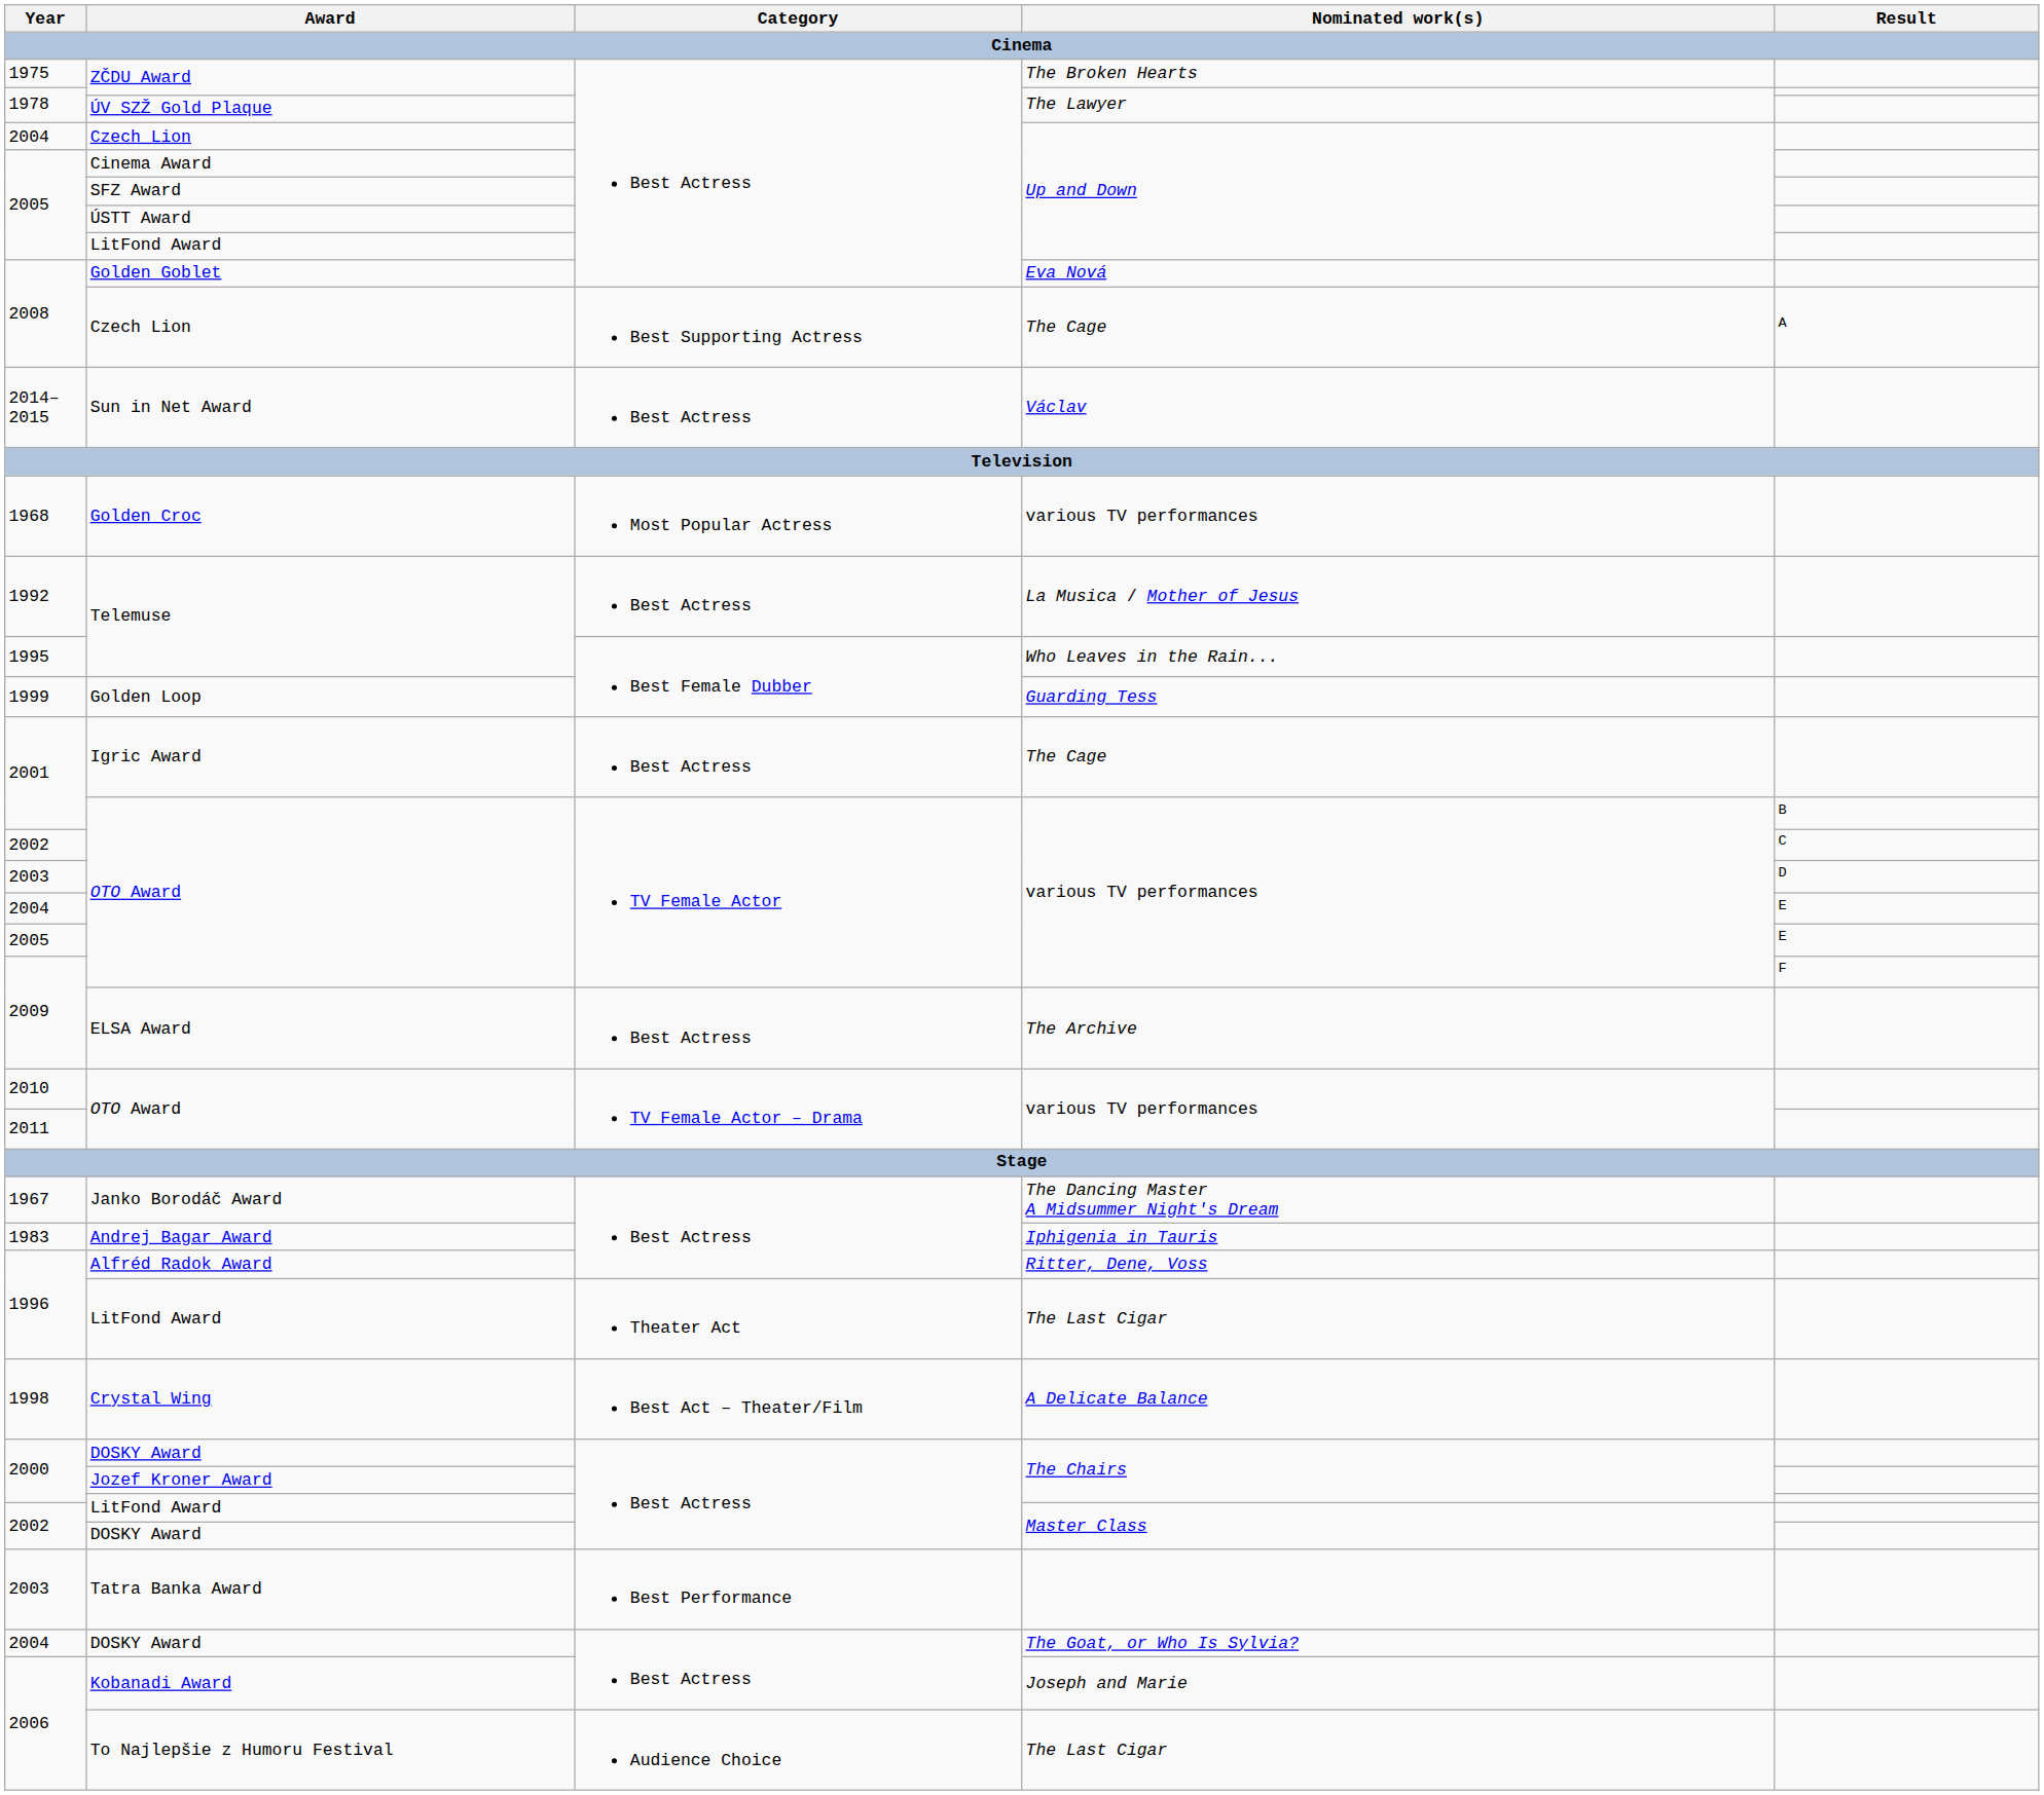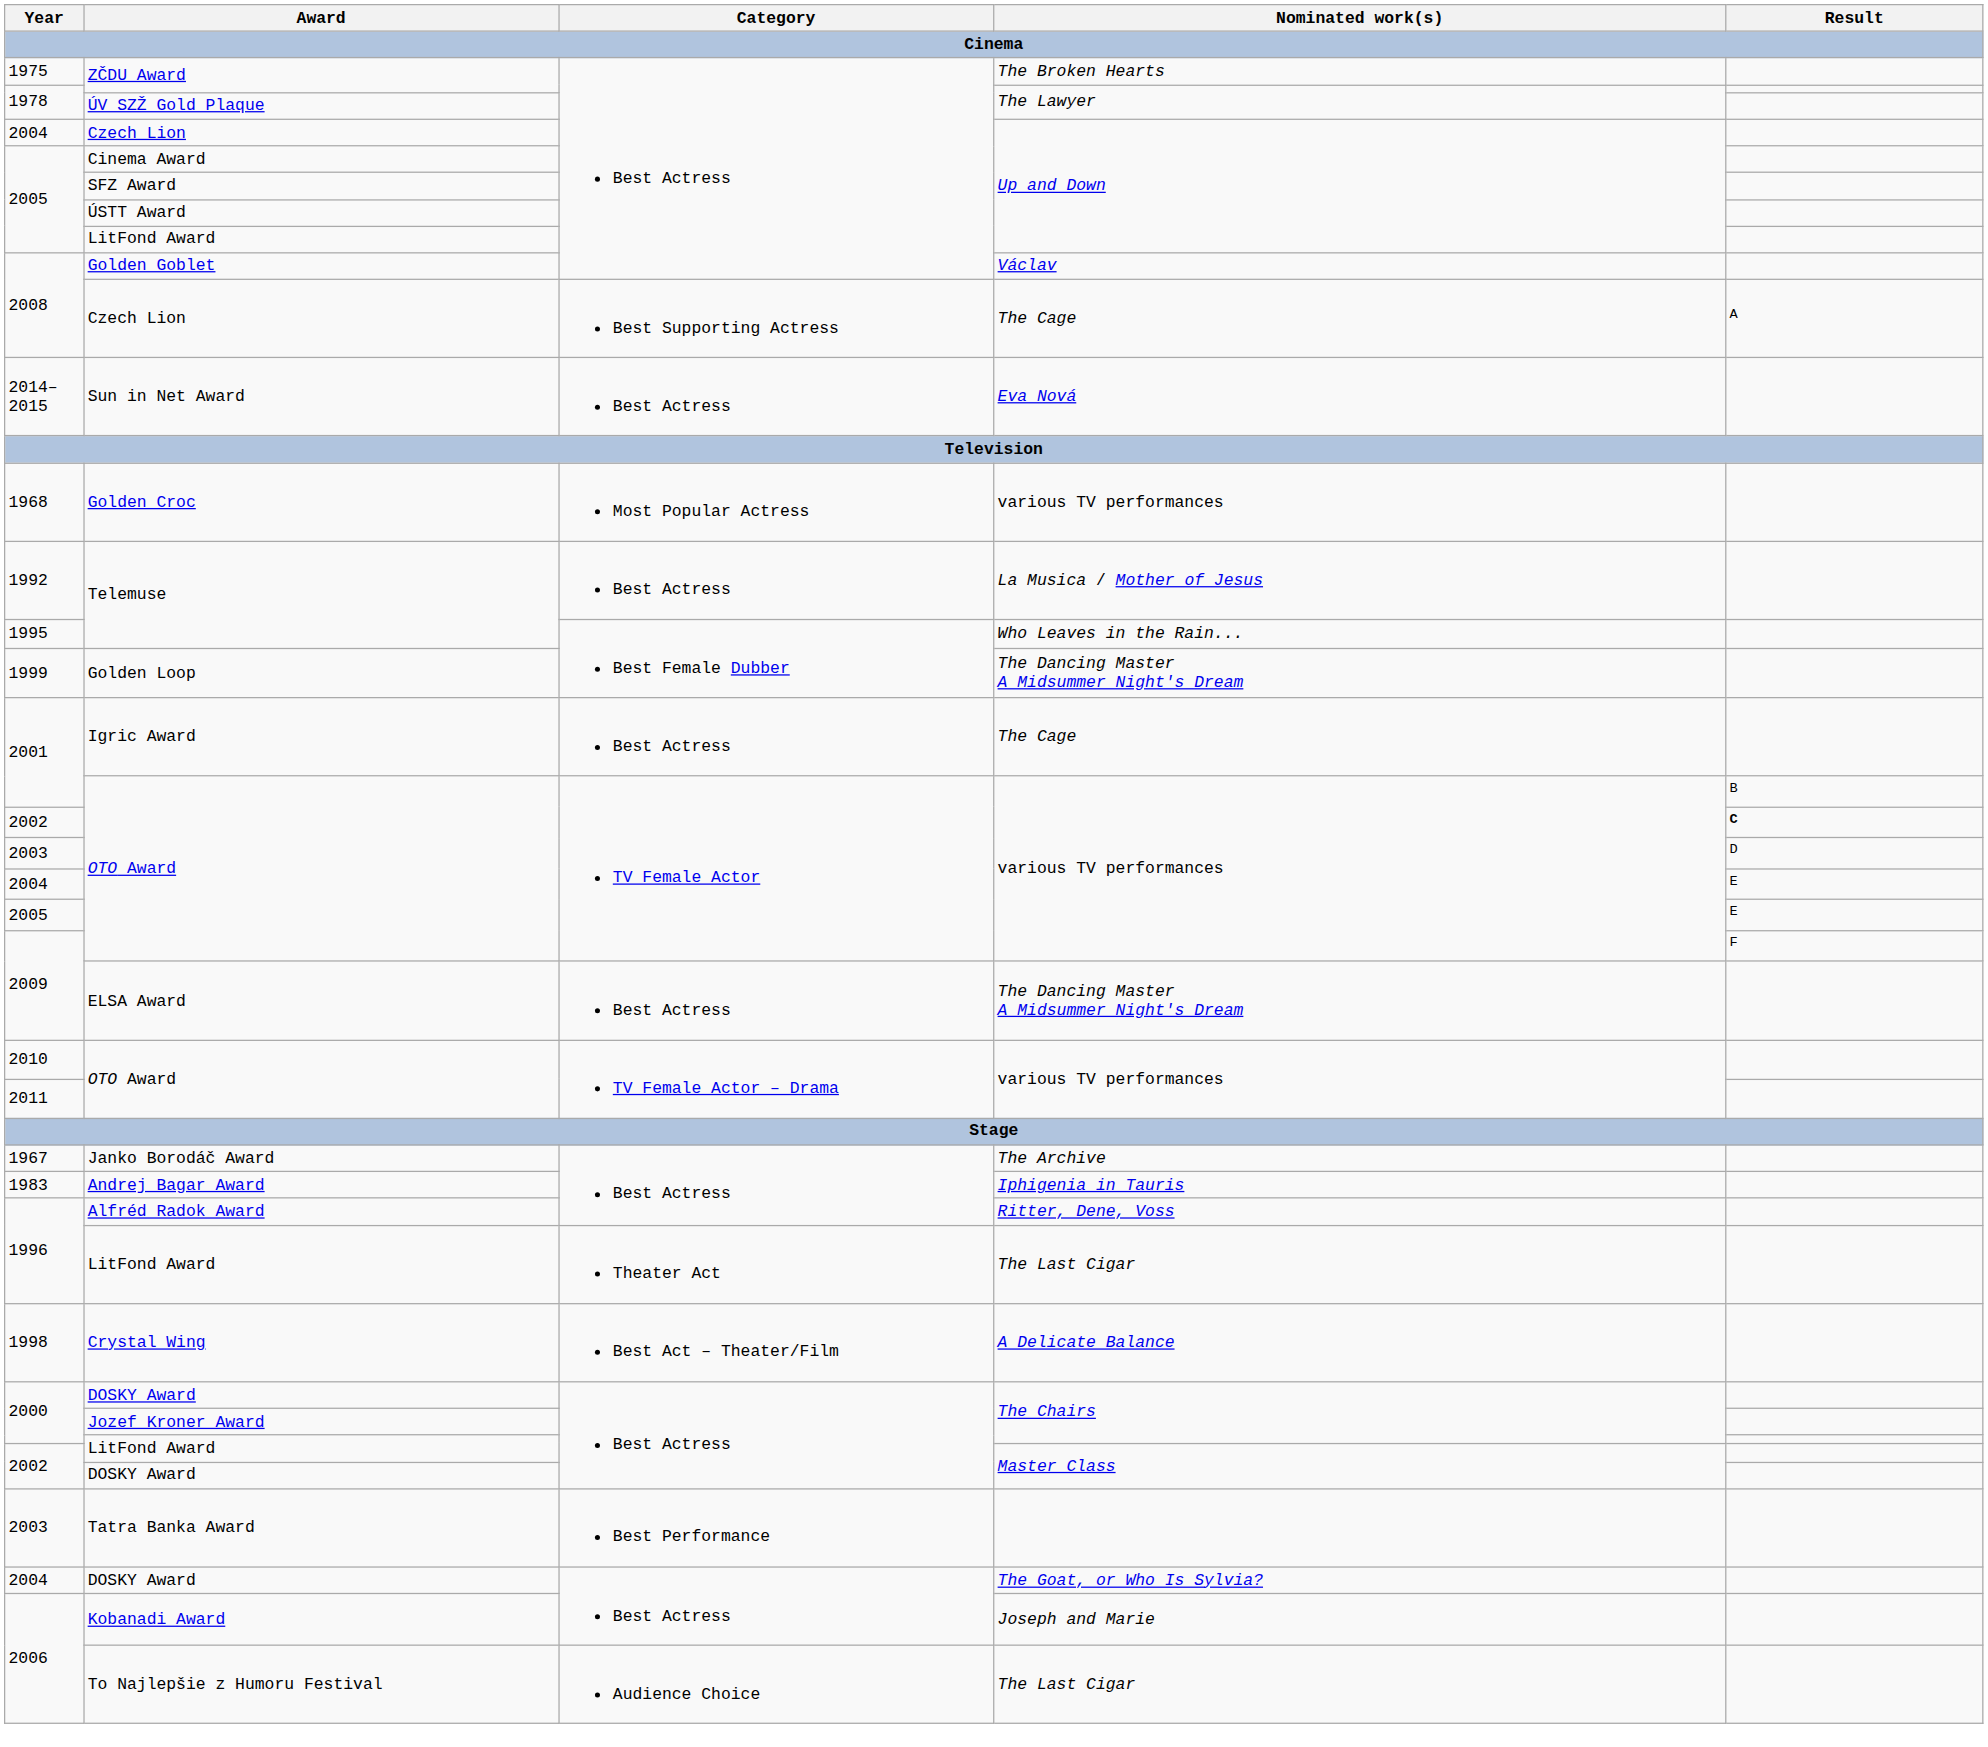Golden Goblet | Nominated work(s) / Cinema: Eva Nová -> Václav
Sun in Net Award | Nominated work(s) / Cinema: Václav -> Eva Nová
Golden Loop | Nominated work(s) / Cinema: Guarding Tess -> The Dancing Master A Midsummer Night's Dream
2002 / OTO Award | Result / Cinema: normal -> bold
ELSA Award | Nominated work(s) / Cinema: The Archive -> The Dancing Master A Midsummer Night's Dream
Janko Borodáč Award | Nominated work(s) / Cinema: The Dancing Master A Midsummer Night's Dream -> The Archive
